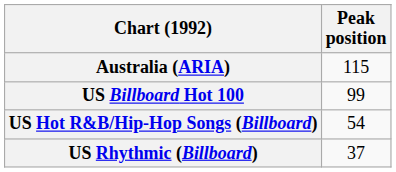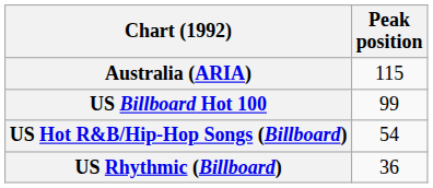US Rhythmic (Billboard) | Peak position: 37 -> 36
